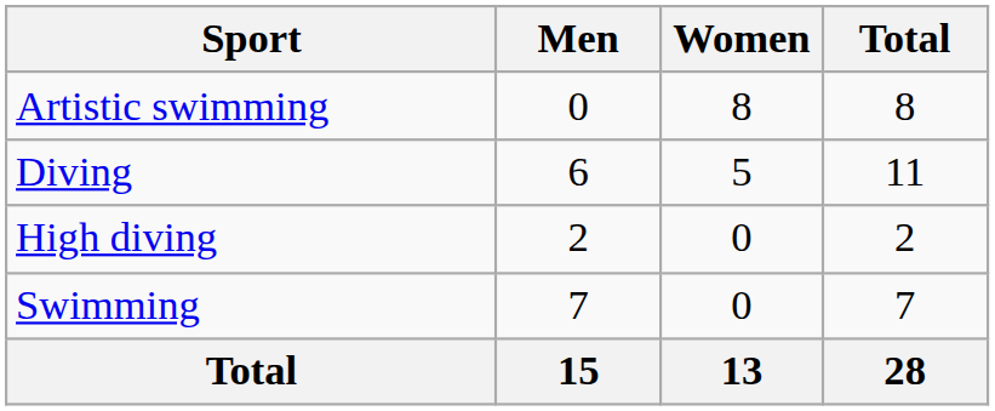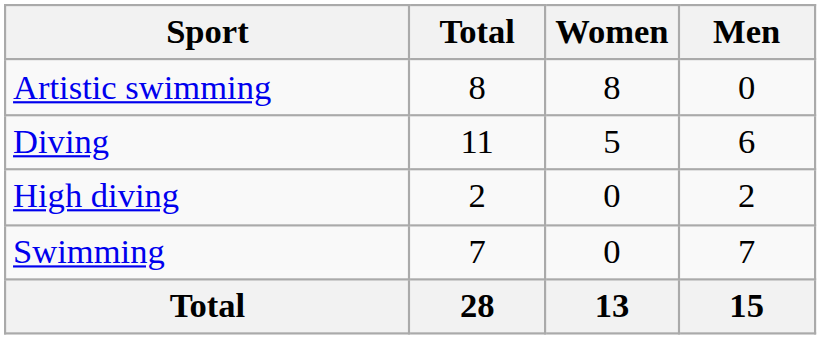columns swapped: Men <-> Total
